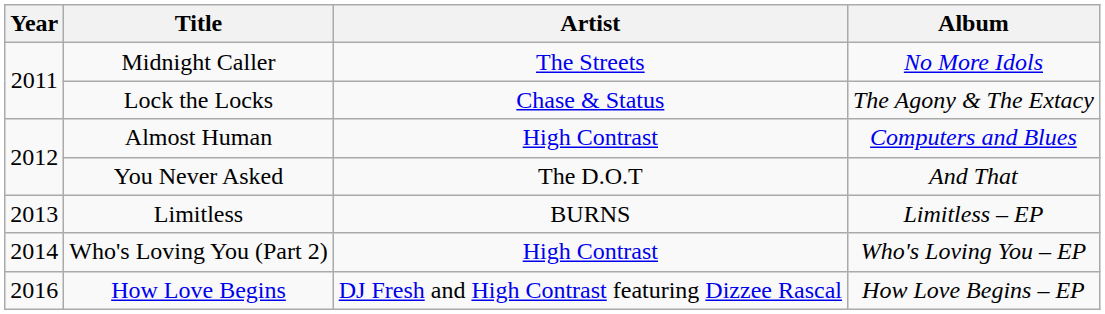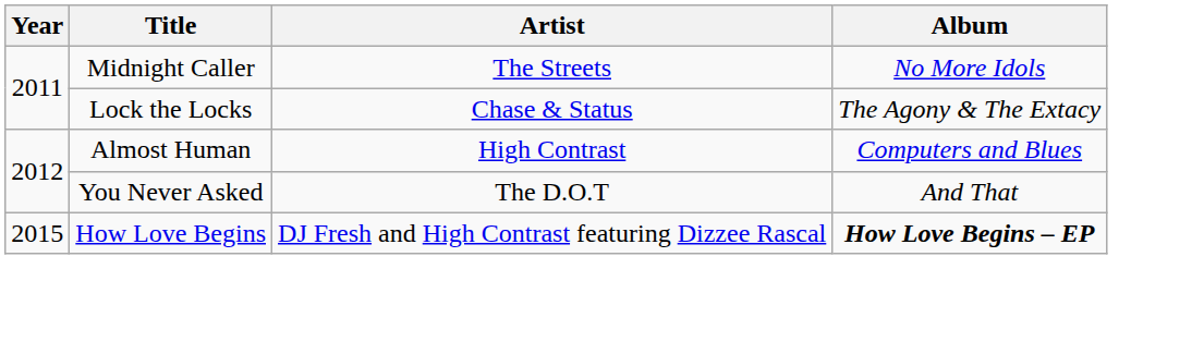- row: 2013 | Limitless | BURNS | Limitless – EP
- row: 2014 | Who's Loving You (Part 2) | High Contrast | Who's Loving You – EP
How Love Begins | Year: 2016 -> 2015
How Love Begins | Album: normal -> bold
